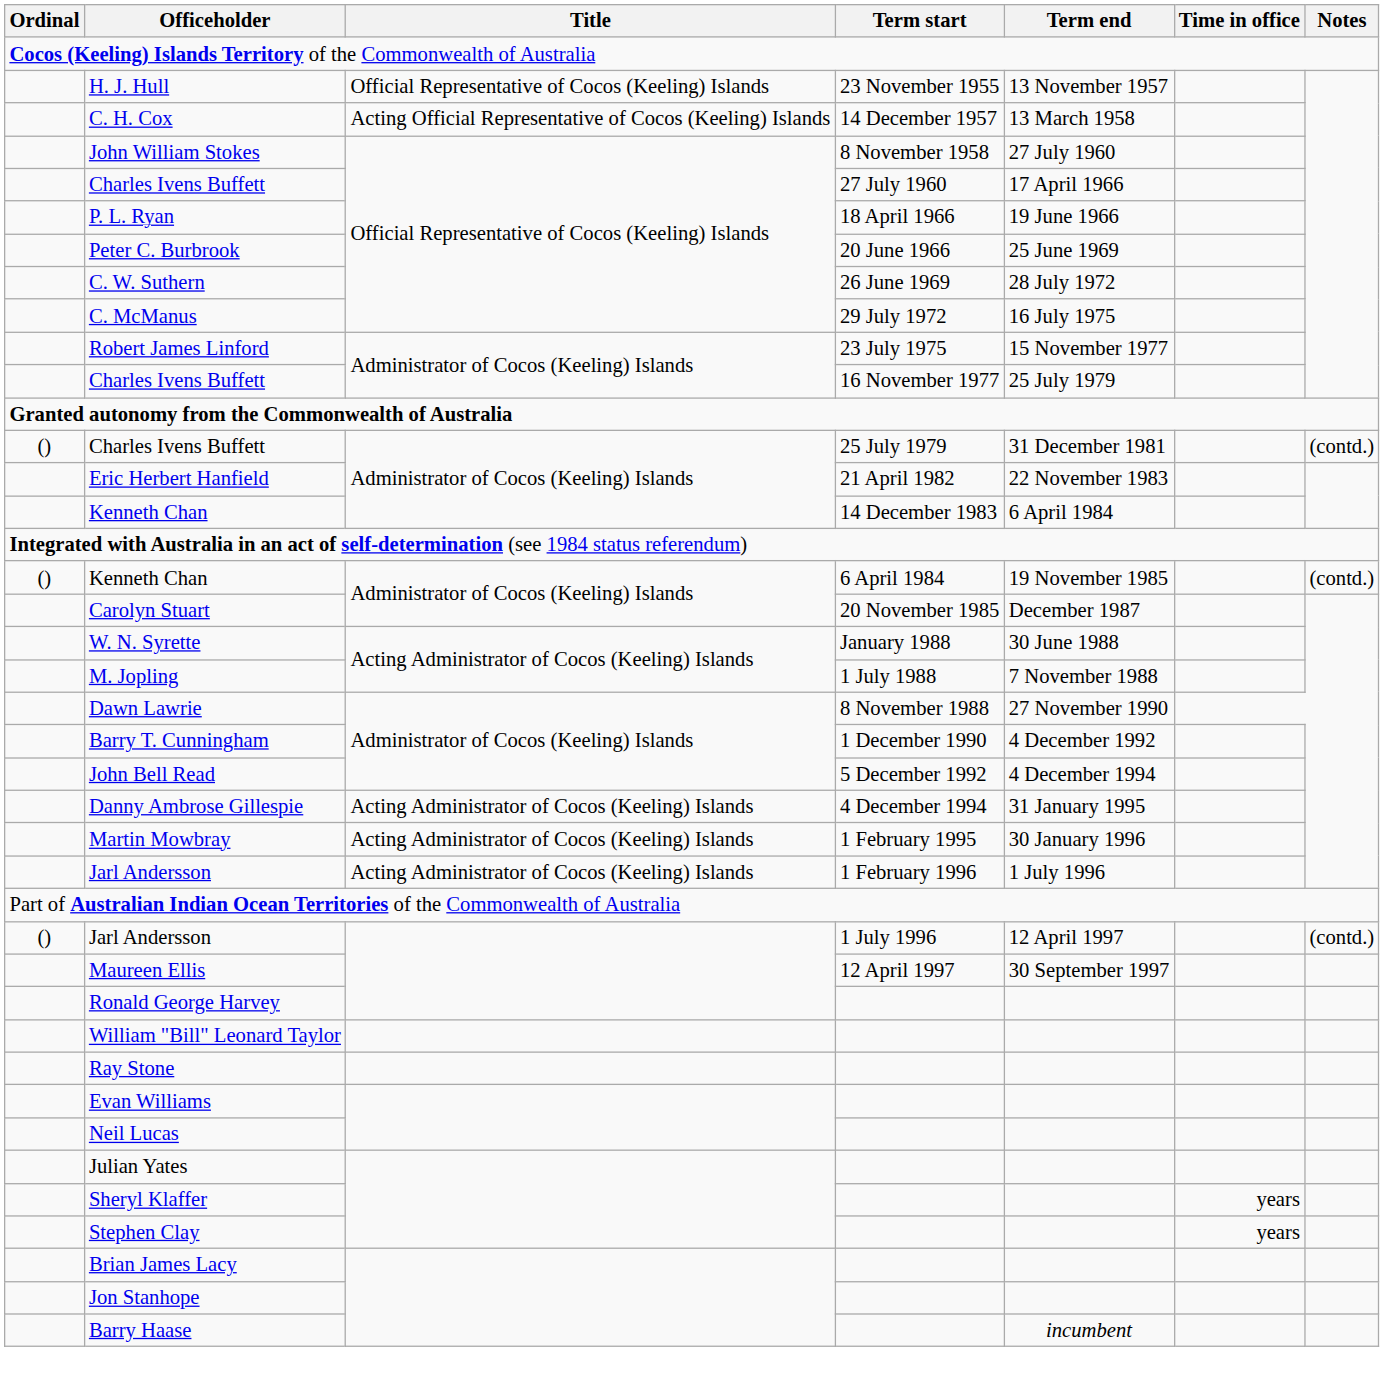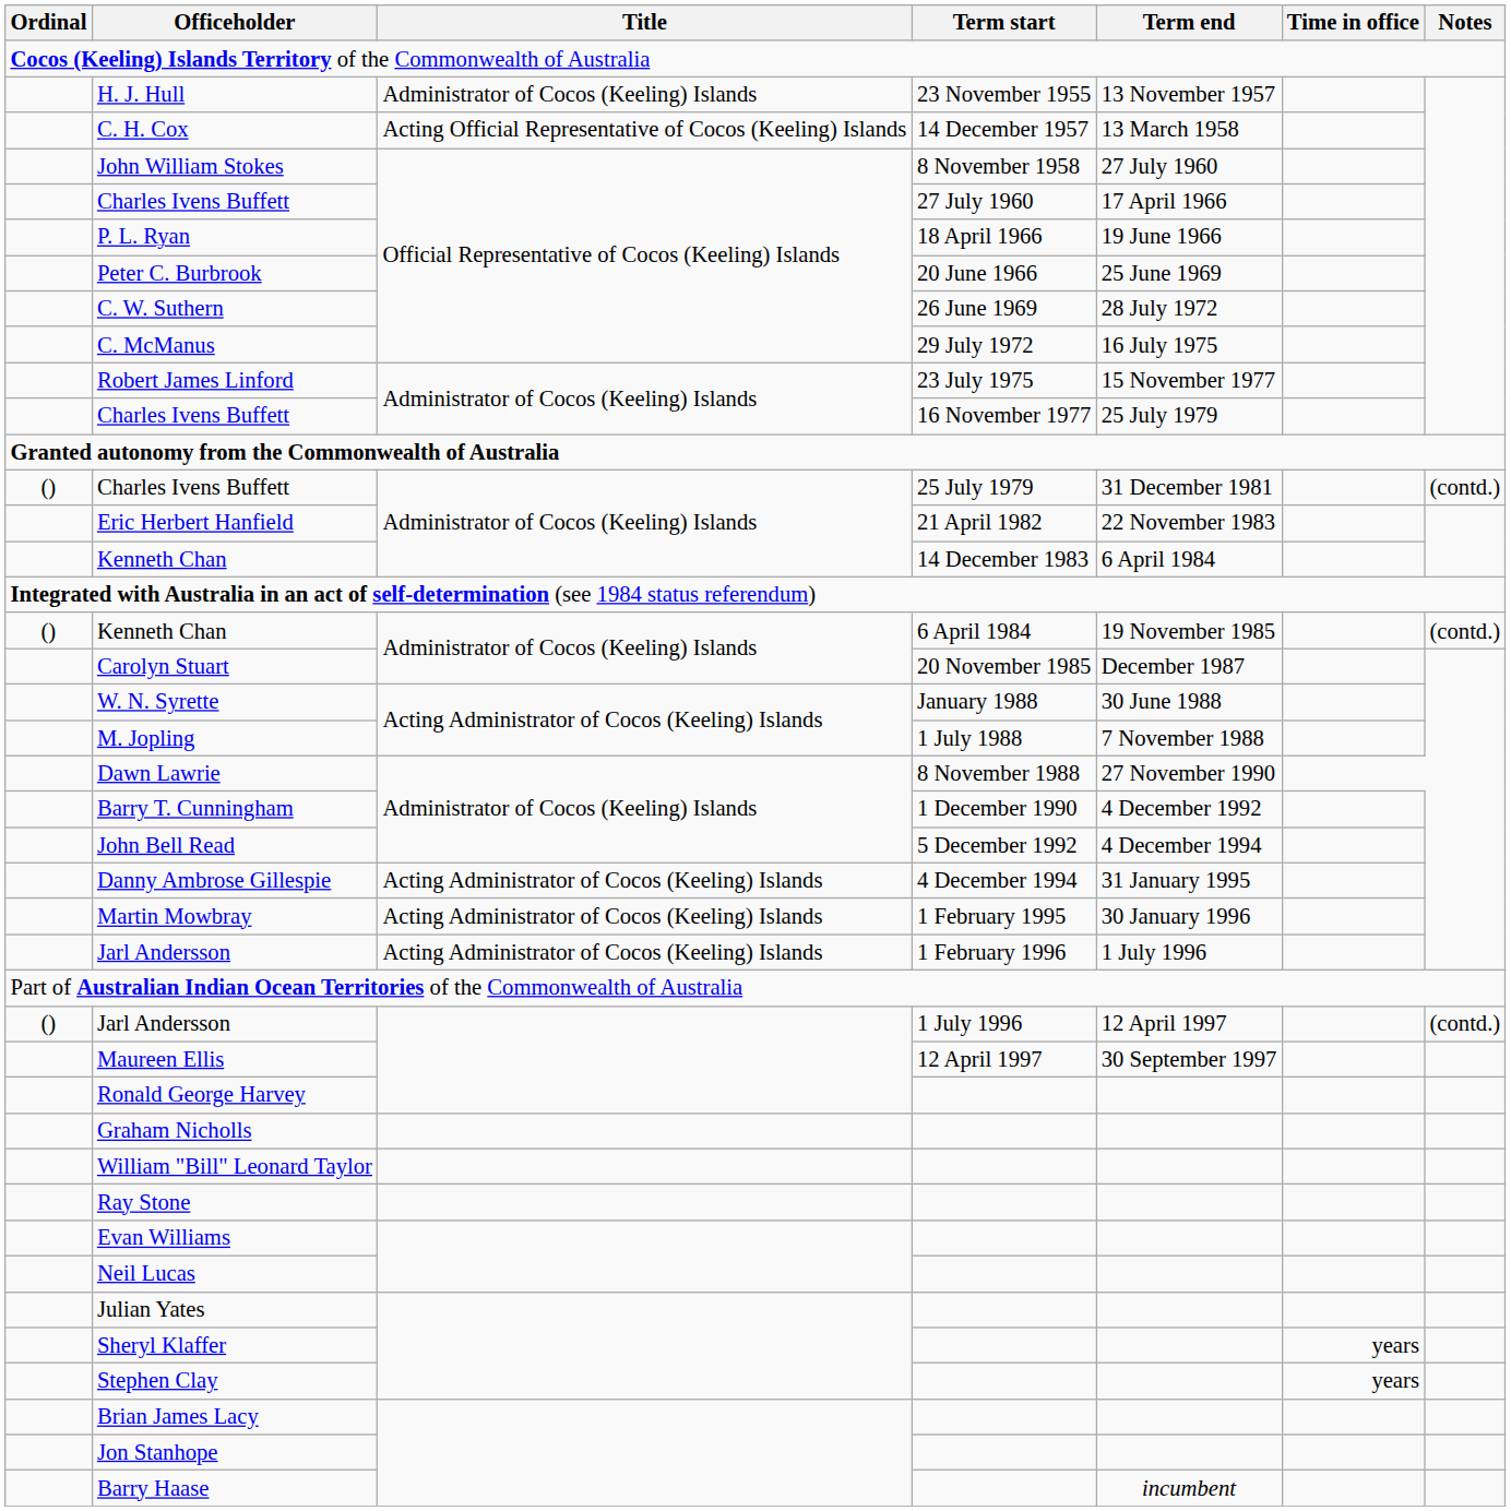H. J. Hull | Title: Official Representative of Cocos (Keeling) Islands -> Administrator of Cocos (Keeling) Islands
+ row: Graham Nicholls
